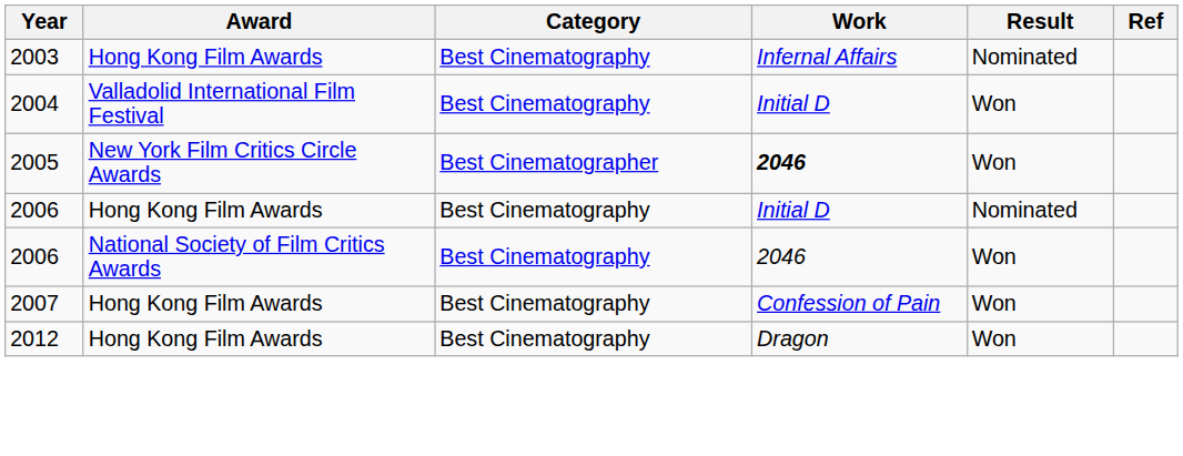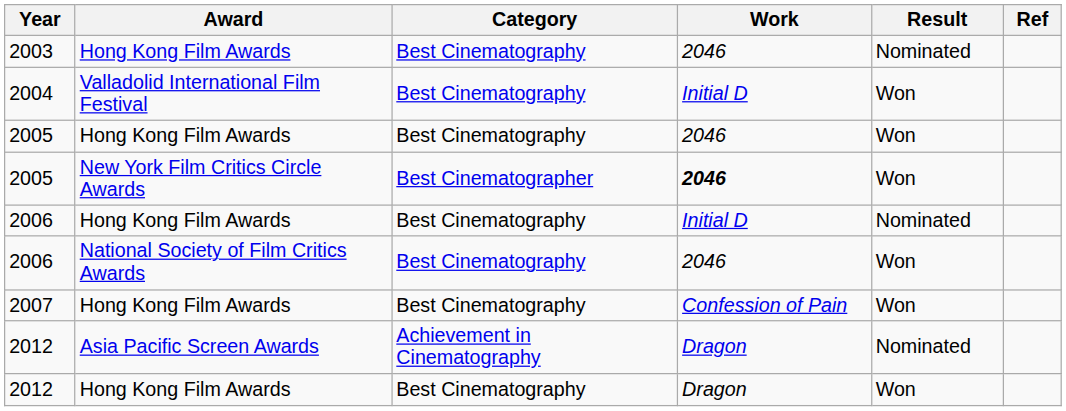2003 | Work: Infernal Affairs -> 2046
+ row: 2005 | Hong Kong Film Awards | Best Cinematography | 2046 | Won
+ row: 2012 | Asia Pacific Screen Awards | Achievement in Cinematography | Dragon | Nominated
